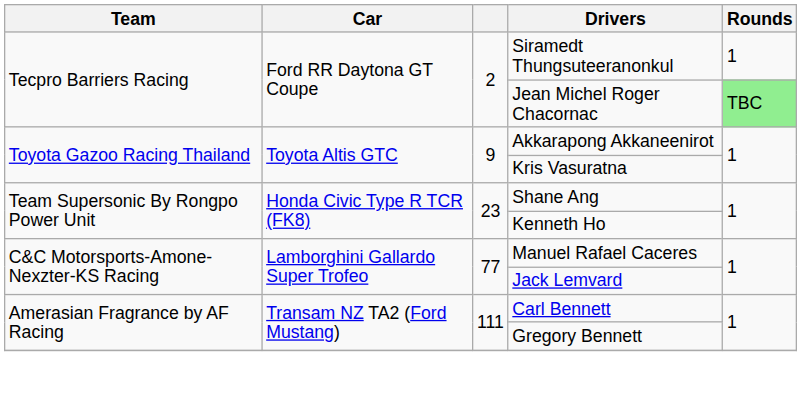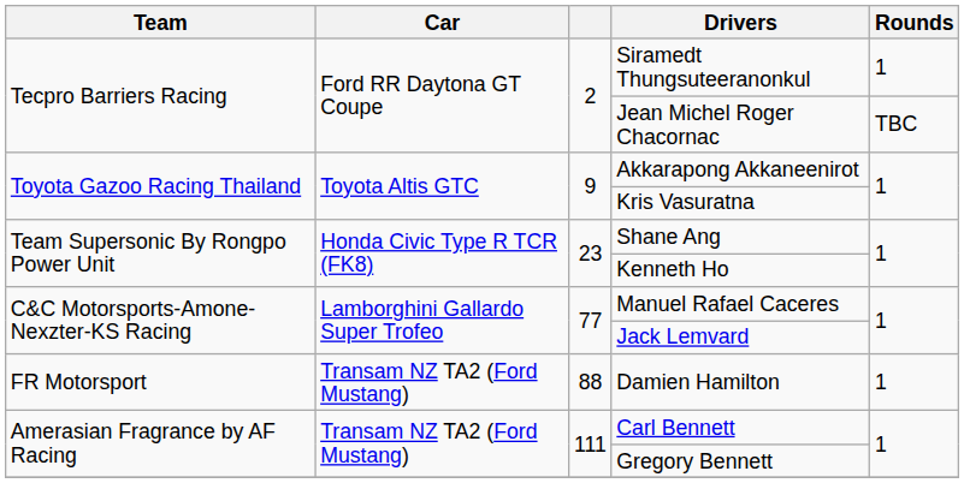Jean Michel Roger Chacornac | Rounds: lightgreen background -> no background
+ row: FR Motorsport | Transam NZ TA2 (Ford Mustang) | 88 | Damien Hamilton | 1
